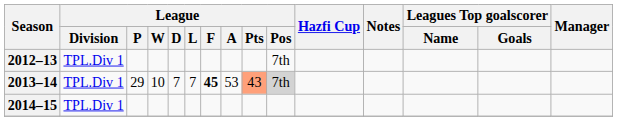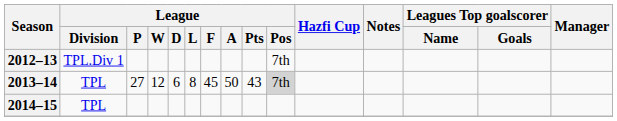2013–14 | League / Division: TPL.Div 1 -> TPL
2013–14 | League / P: 29 -> 27
2013–14 | League / W: 10 -> 12
2013–14 | League / D: 7 -> 6
2013–14 | League / L: 7 -> 8
2013–14 | League / F: bold -> normal
2013–14 | League / A: 53 -> 50
2013–14 | League / Pts: lightsalmon background -> no background
2014–15 | League / Division: TPL.Div 1 -> TPL
